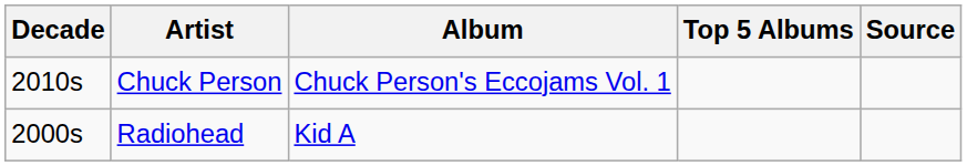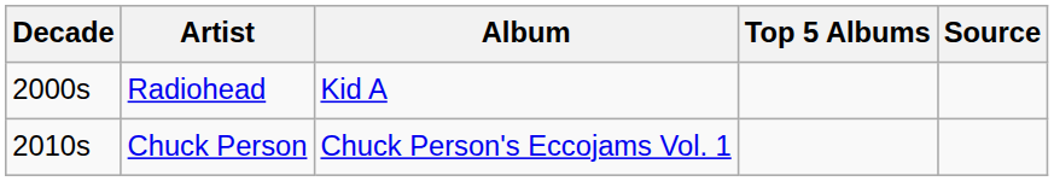rows swapped: Radiohead <-> Chuck Person
